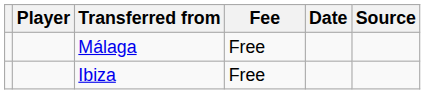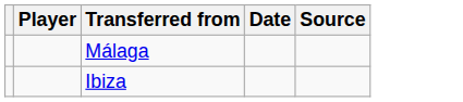- column: Fee | Free | Free
